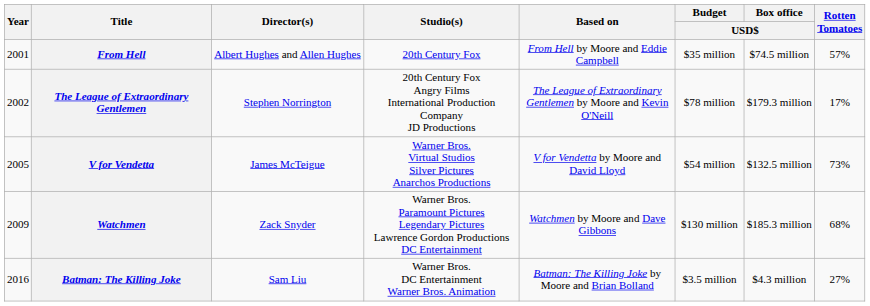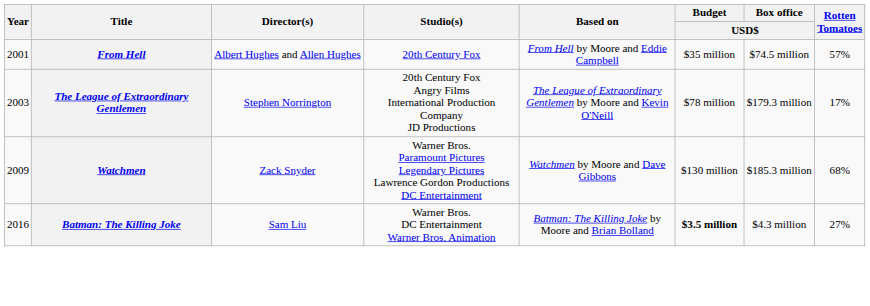The League of Extraordinary Gentlemen | Year: 2002 -> 2003
- row: 2005 | V for Vendetta | James McTeigue | Warner Bros. Virtual Studios Silver Pictures Anarchos Productions | V for Vendetta by Moore and David Lloyd | $54 million | $132.5 million | 73%
Batman: The Killing Joke | Budget / USD$: normal -> bold
